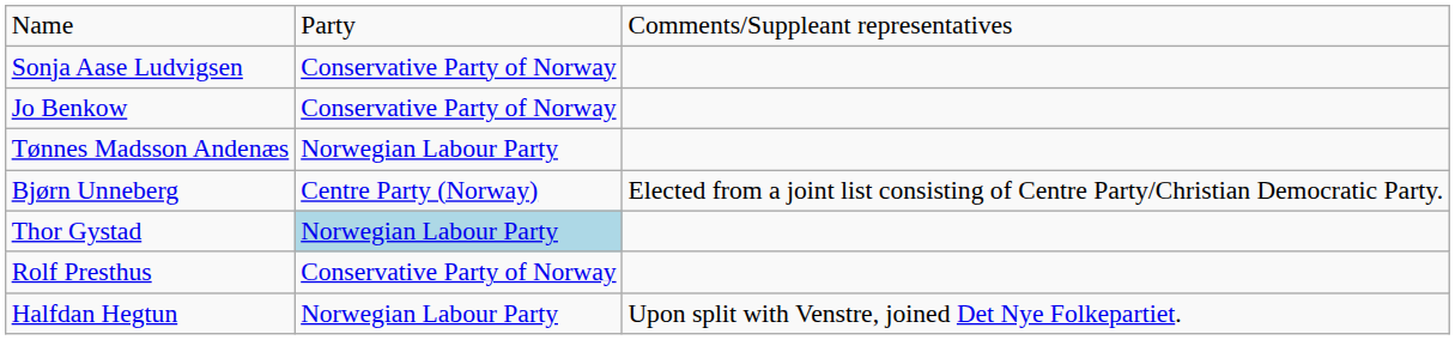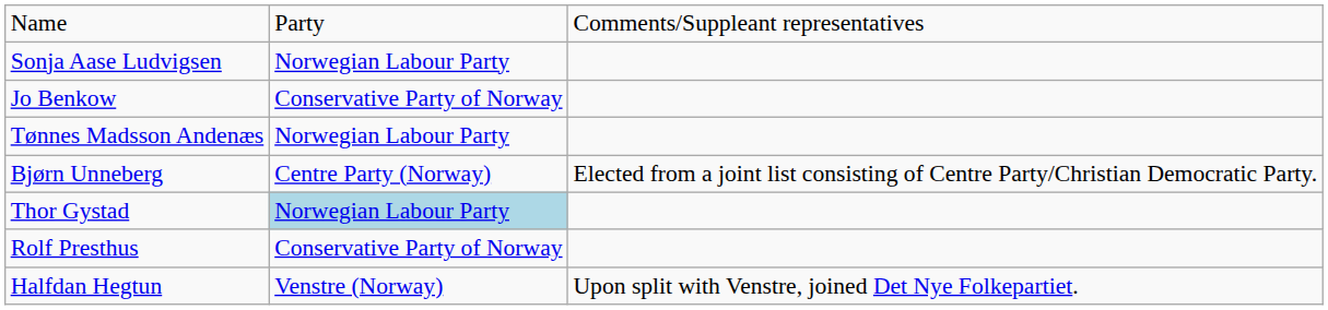Sonja Aase Ludvigsen | column 2: Conservative Party of Norway -> Norwegian Labour Party
Halfdan Hegtun | column 2: Norwegian Labour Party -> Venstre (Norway)
